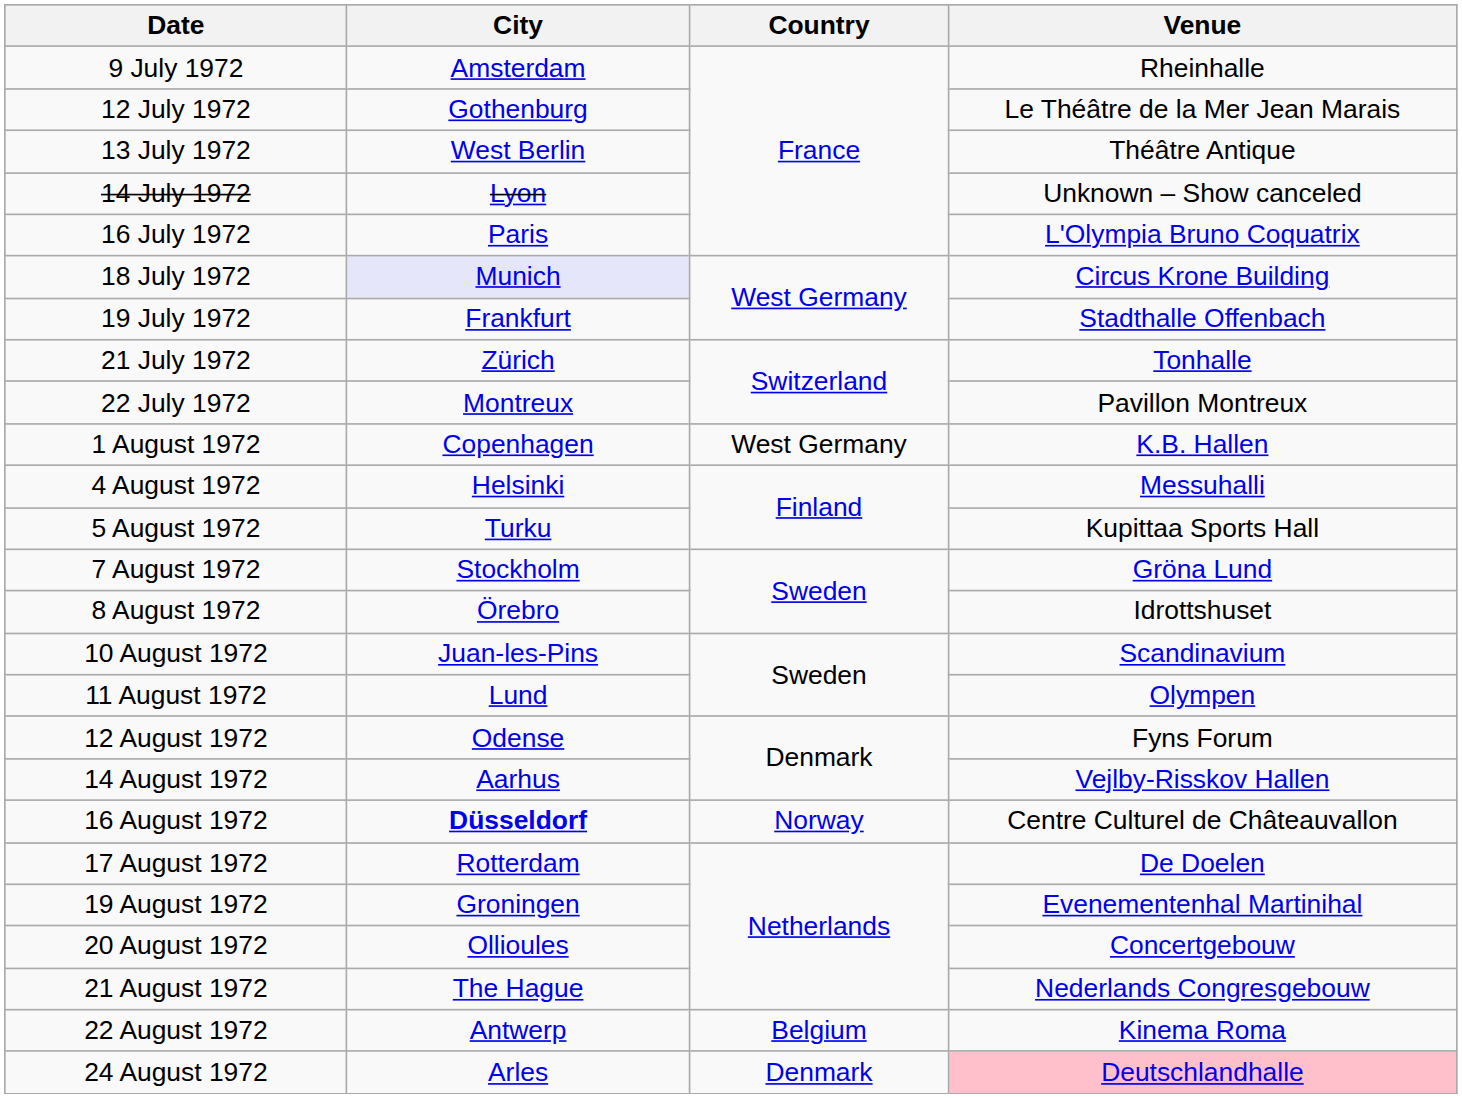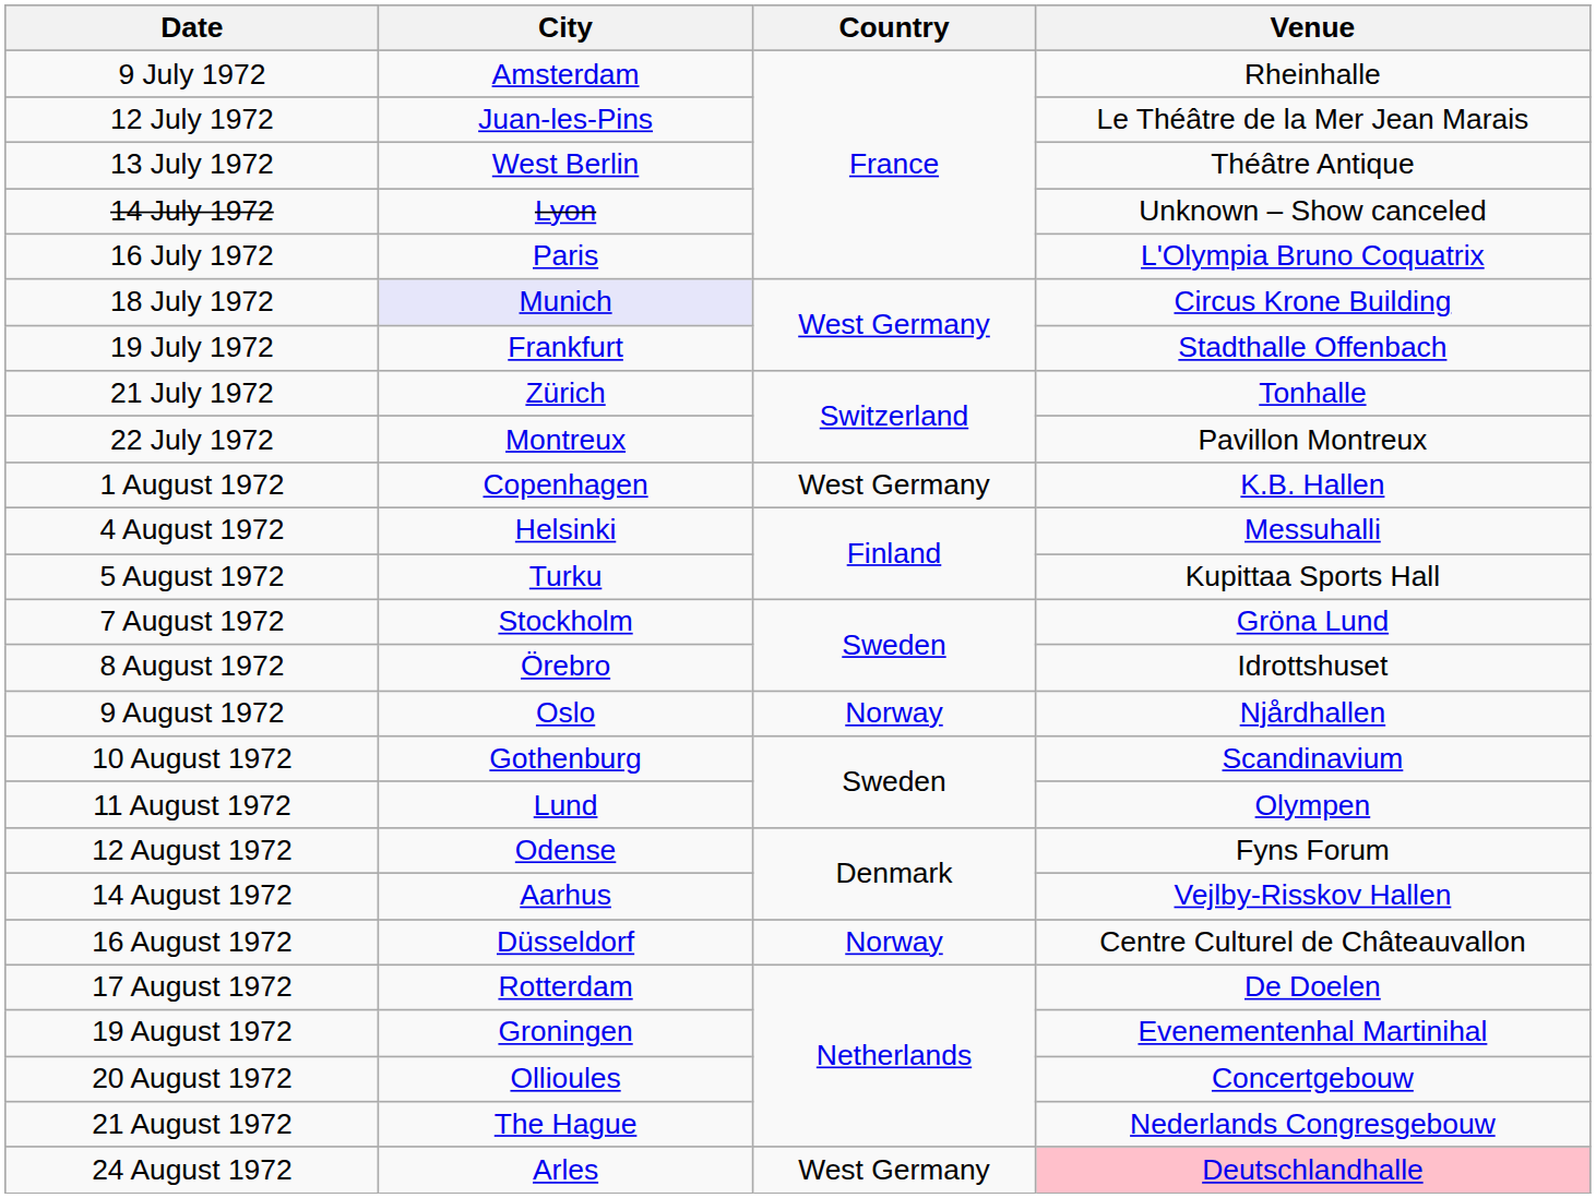12 July 1972 | City: Gothenburg -> Juan-les-Pins
+ row: 9 August 1972 | Oslo | Norway | Njårdhallen
10 August 1972 | City: Juan-les-Pins -> Gothenburg
16 August 1972 | City: bold -> normal
- row: 22 August 1972 | Antwerp | Belgium | Kinema Roma
24 August 1972 | Country: Denmark -> West Germany
